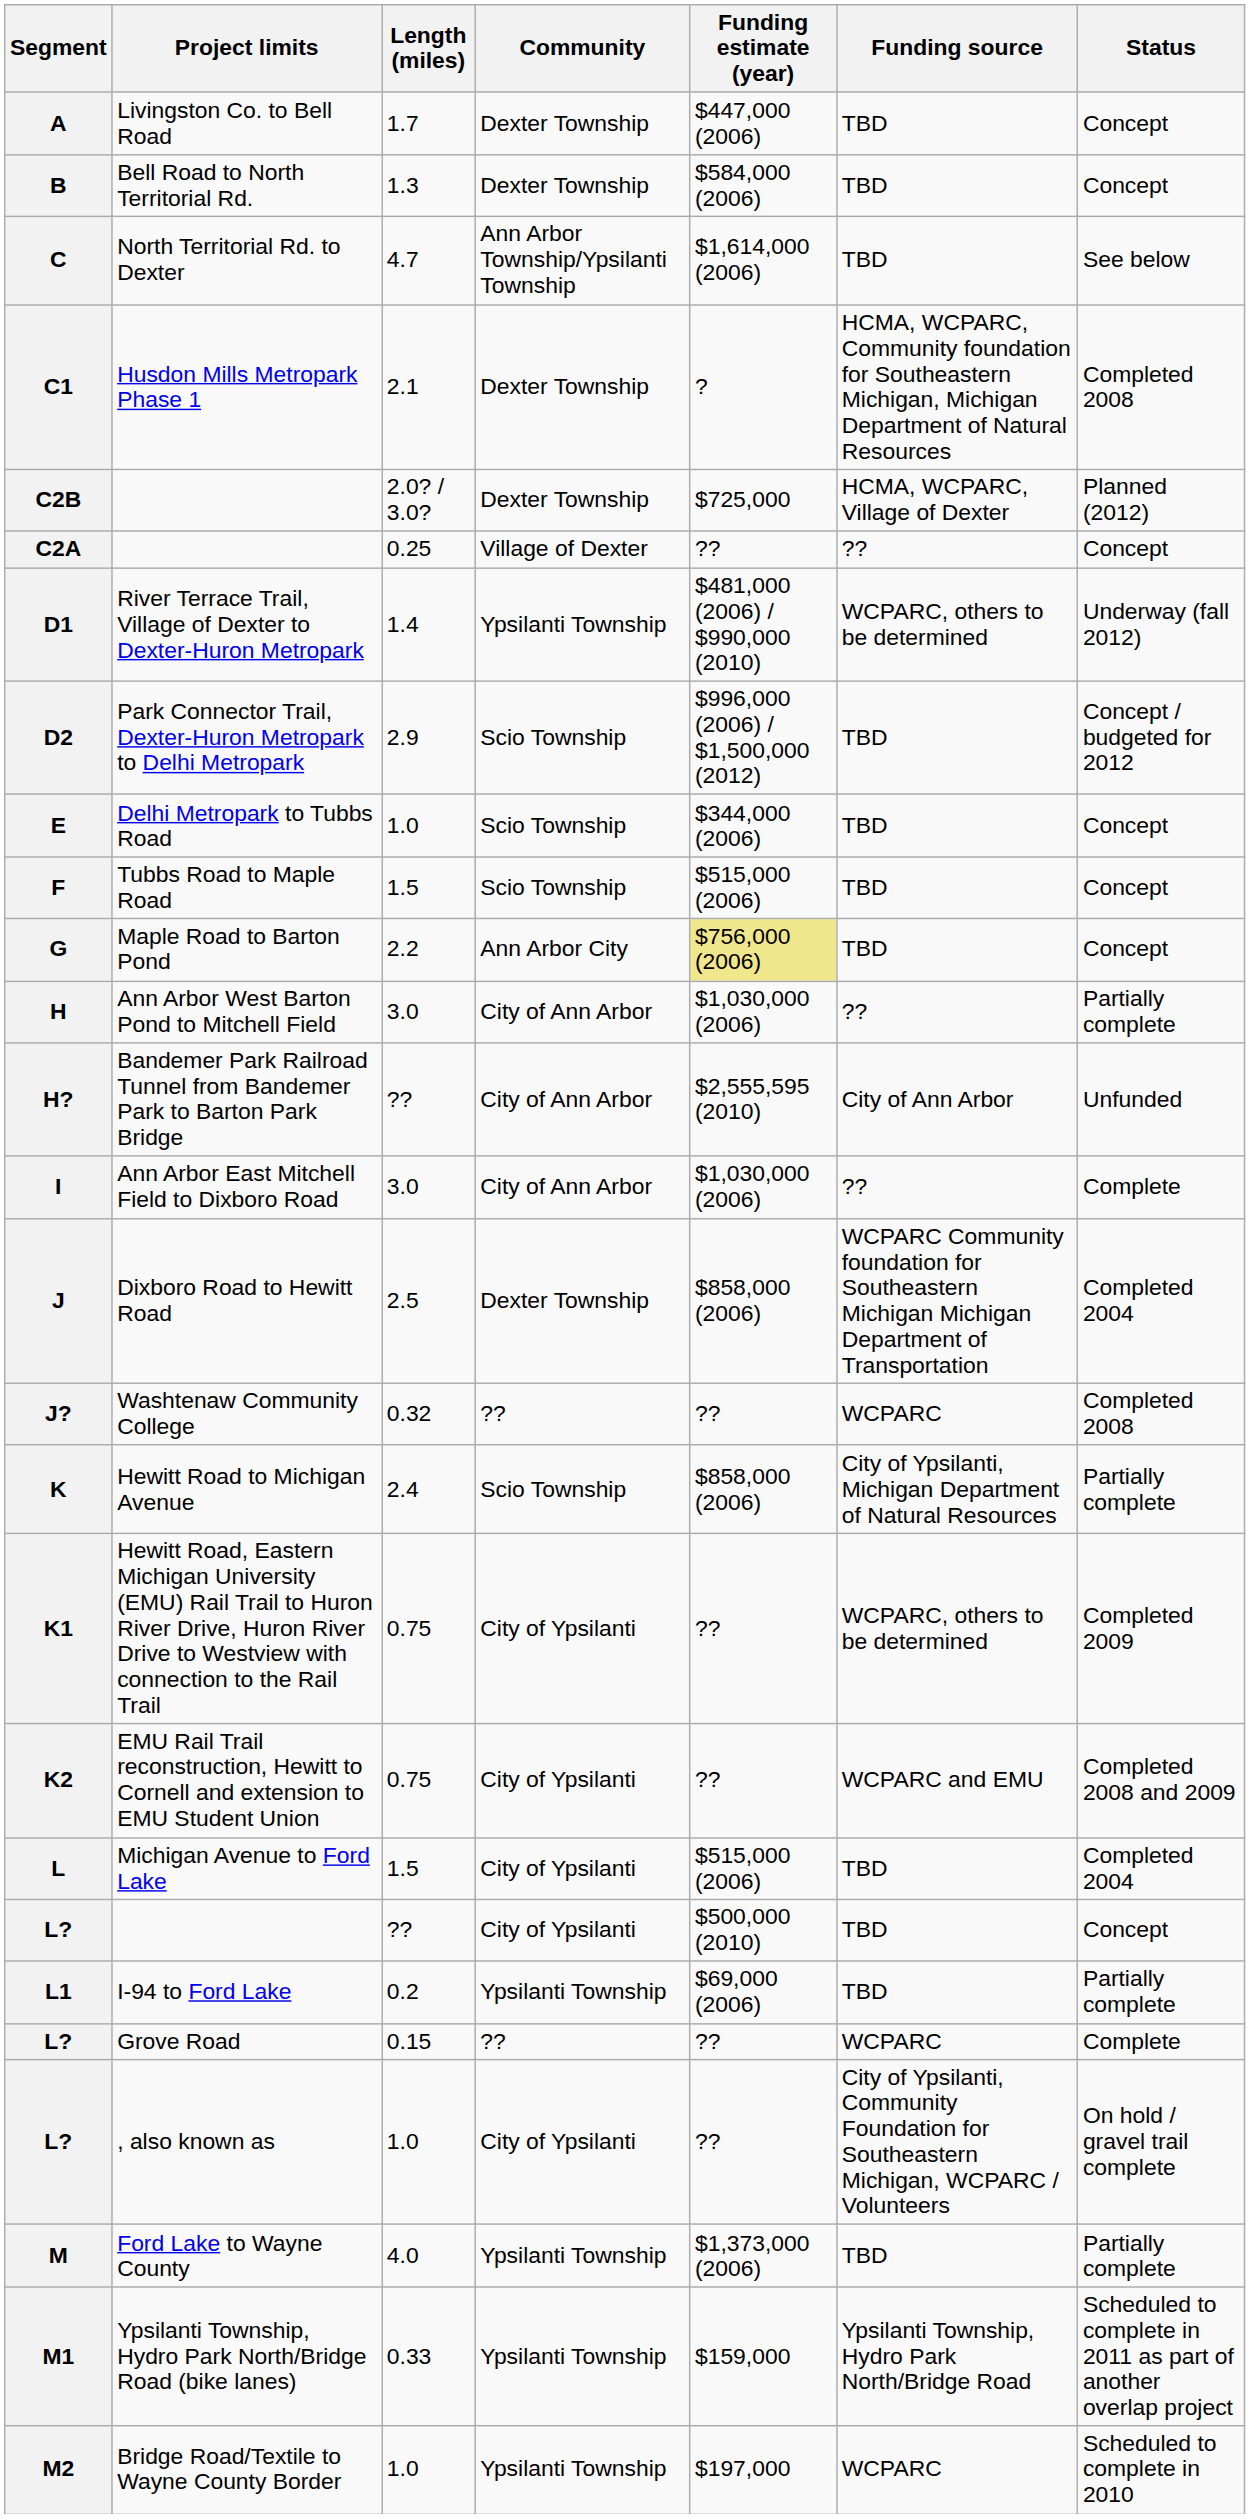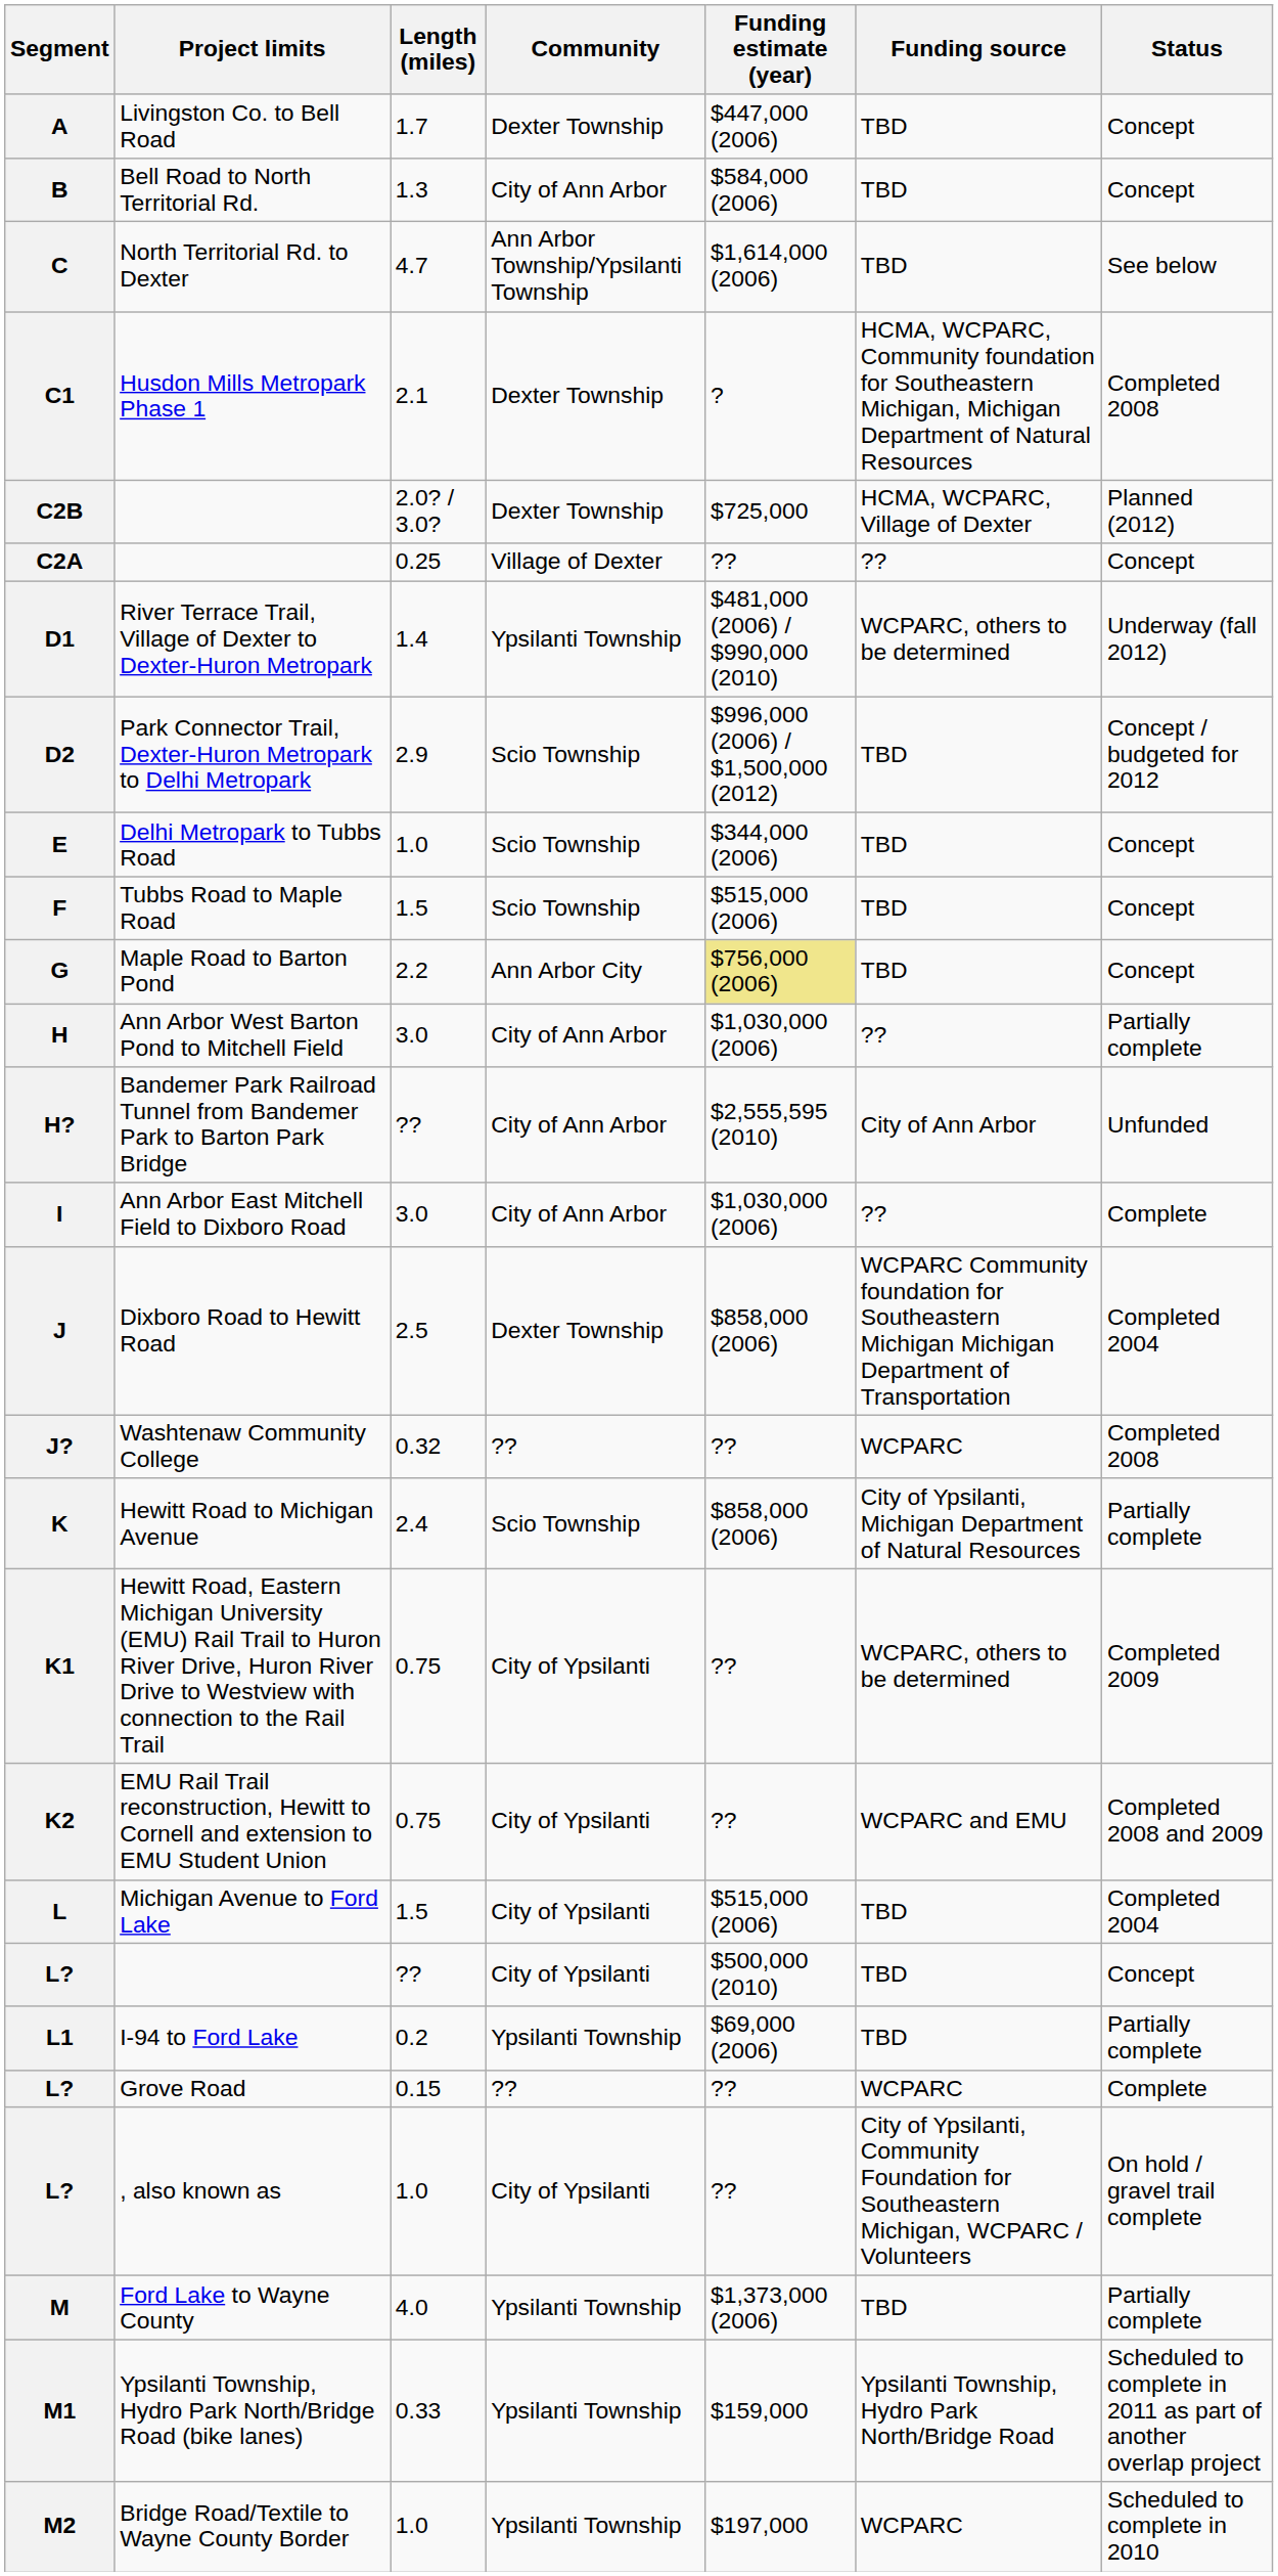B | Community: Dexter Township -> City of Ann Arbor
